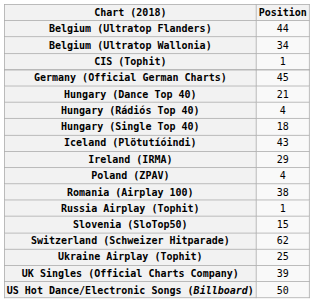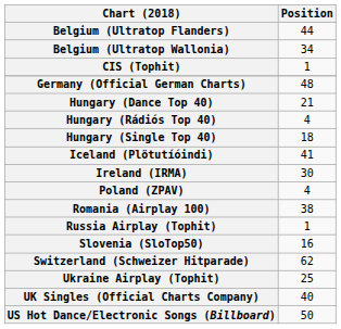Germany (Official German Charts) | Position: 45 -> 48
Iceland (Plötutíóindi) | Position: 43 -> 41
Ireland (IRMA) | Position: 29 -> 30
Slovenia (SloTop50) | Position: 15 -> 16
UK Singles (Official Charts Company) | Position: 39 -> 40
